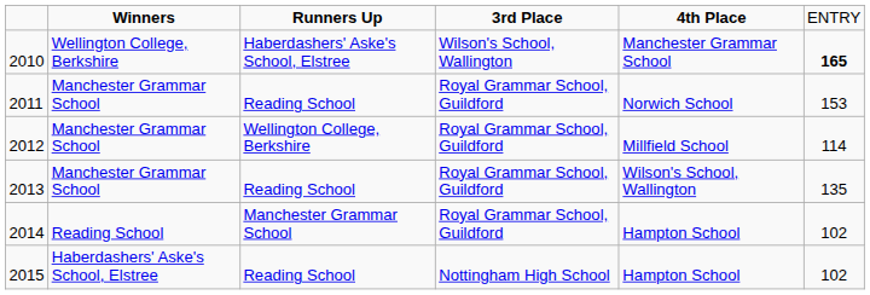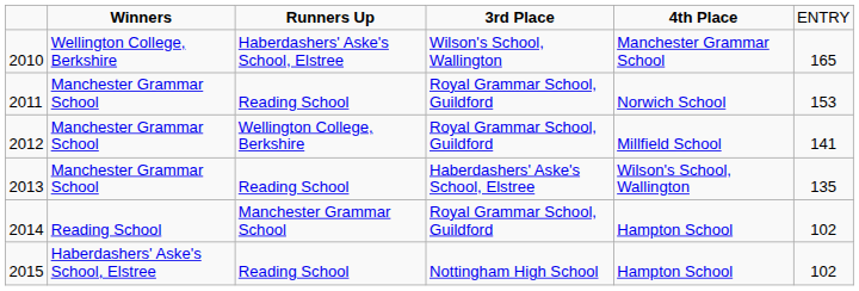2010 | column 6: bold -> normal
2012 | column 6: 114 -> 141
2013 | column 4: Royal Grammar School, Guildford -> Haberdashers' Aske's School, Elstree
